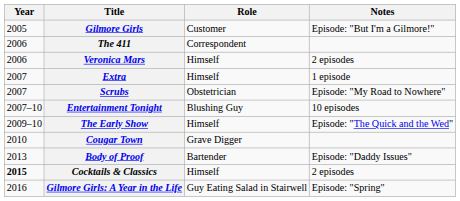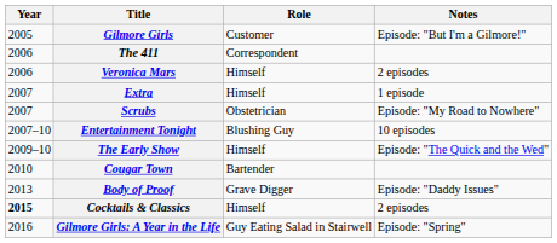Cougar Town | Role: Grave Digger -> Bartender
Body of Proof | Role: Bartender -> Grave Digger
